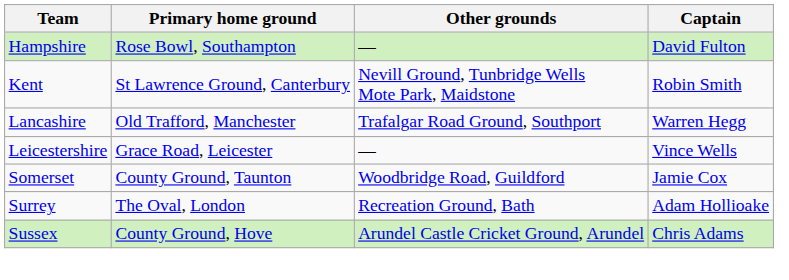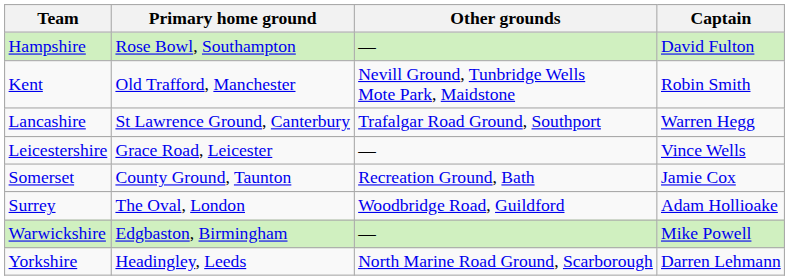Kent | Primary home ground: St Lawrence Ground, Canterbury -> Old Trafford, Manchester
Lancashire | Primary home ground: Old Trafford, Manchester -> St Lawrence Ground, Canterbury
Somerset | Other grounds: Woodbridge Road, Guildford -> Recreation Ground, Bath
Surrey | Other grounds: Recreation Ground, Bath -> Woodbridge Road, Guildford
- row: Sussex | County Ground, Hove | Arundel Castle Cricket Ground, Arundel | Chris Adams
+ row: Warwickshire | Edgbaston, Birmingham | — | Mike Powell
+ row: Yorkshire | Headingley, Leeds | North Marine Road Ground, Scarborough | Darren Lehmann
